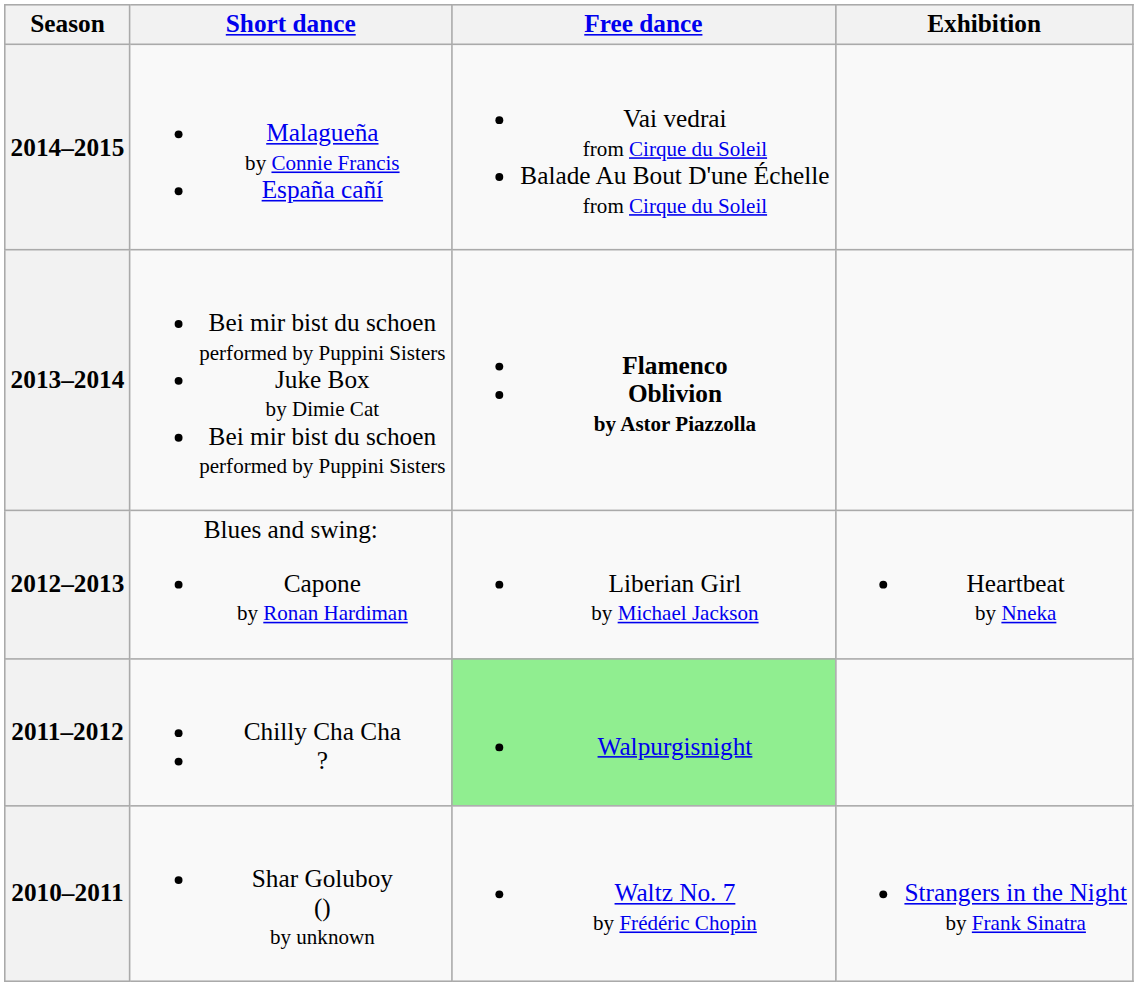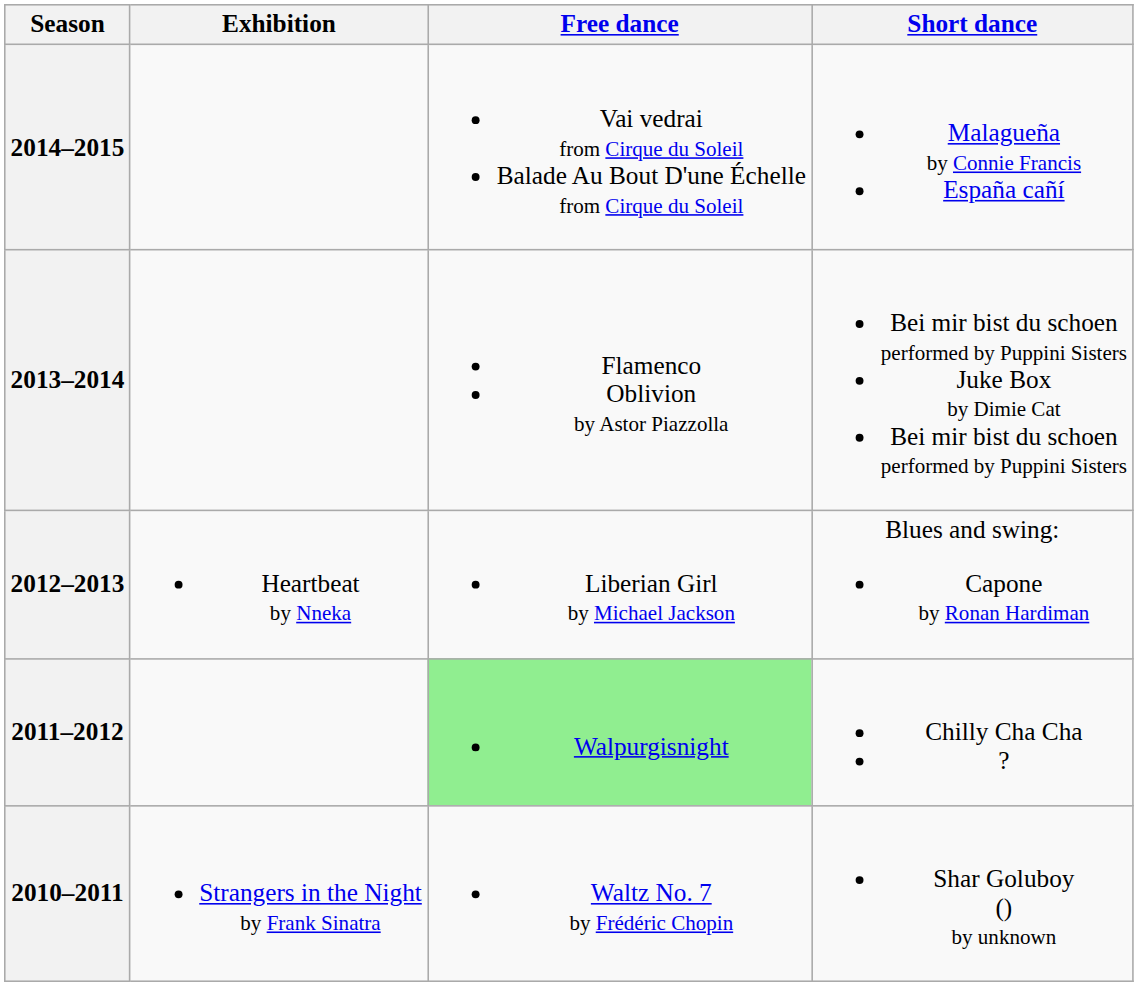columns swapped: Short dance <-> Exhibition
2013–2014 | Free dance: bold -> normal
